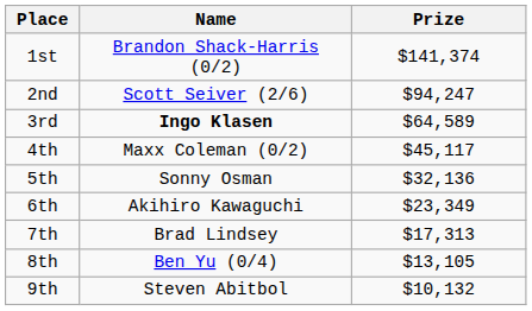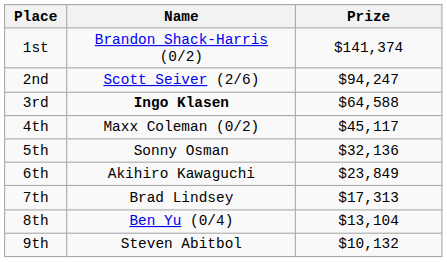3rd | Prize: $64,589 -> $64,588
6th | Prize: $23,349 -> $23,849
8th | Prize: $13,105 -> $13,104
